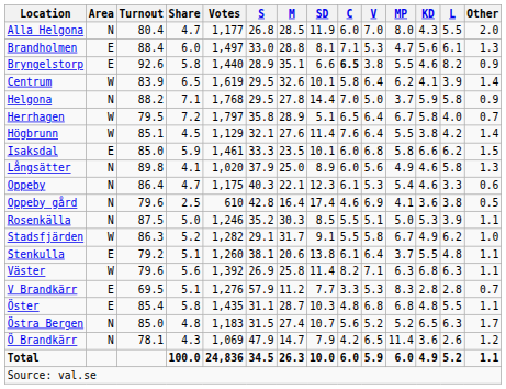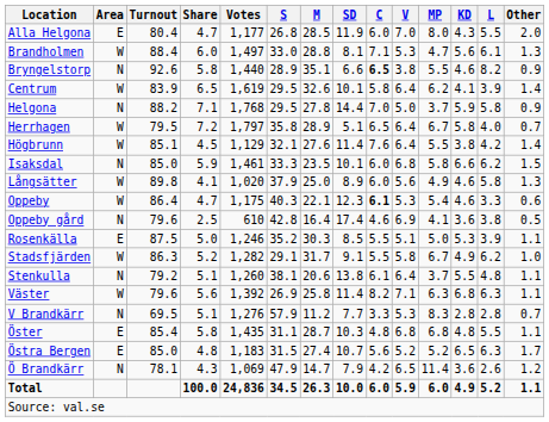Alla Helgona | Area: N -> E
Brandholmen | Area: E -> W
Bryngelstorp | Area: E -> N
Isaksdal | Area: E -> N
Långsätter | Area: N -> W
Oppeby | Area: N -> W
Oppeby | C: normal -> bold
Rosenkälla | Area: N -> E
Stenkulla | Area: E -> N
V Brandkärr | Area: E -> N
Östra Bergen | Area: N -> E
